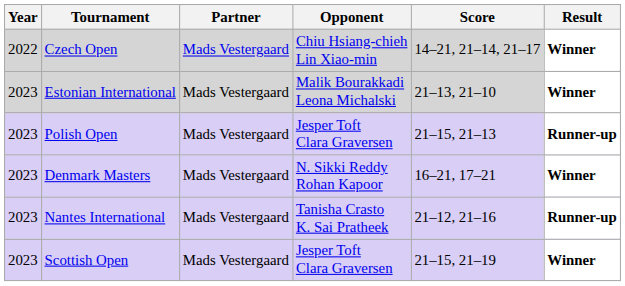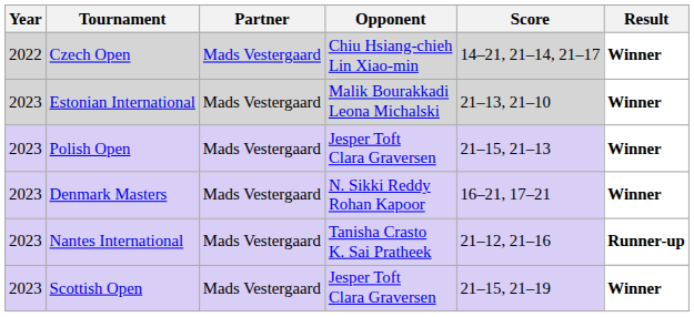Polish Open | Result: Runner-up -> Winner
